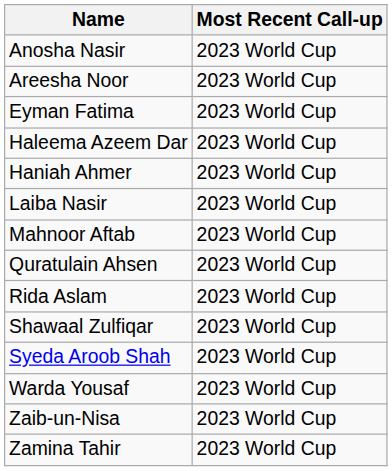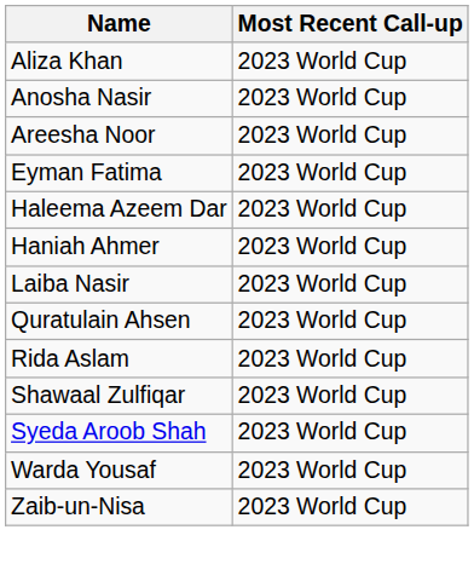+ row: Aliza Khan | 2023 World Cup
- row: Mahnoor Aftab | 2023 World Cup
- row: Zamina Tahir | 2023 World Cup
